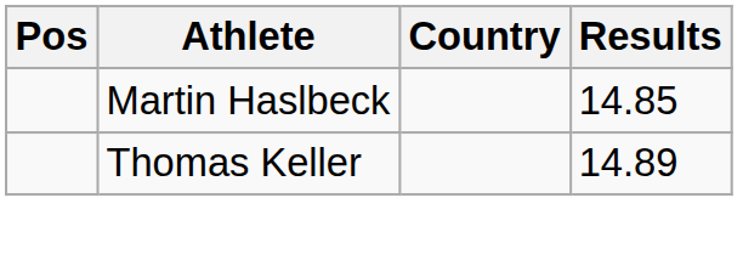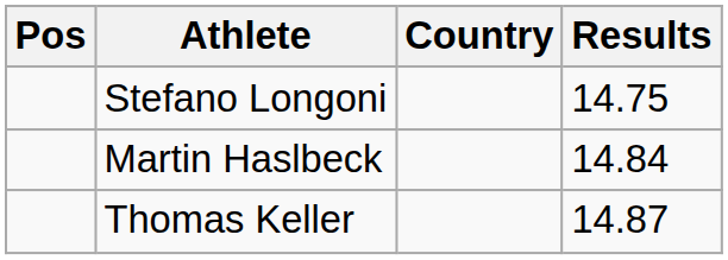+ row: Stefano Longoni | 14.75
Martin Haslbeck | Results: 14.85 -> 14.84
Thomas Keller | Results: 14.89 -> 14.87
